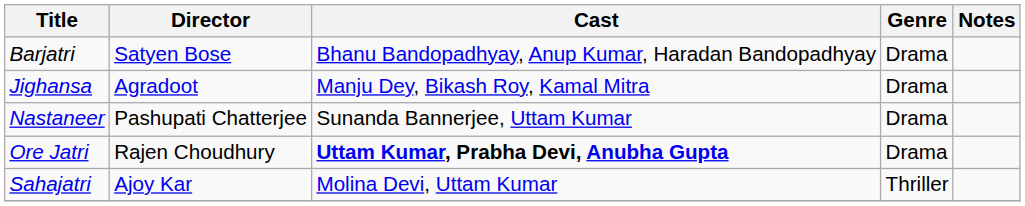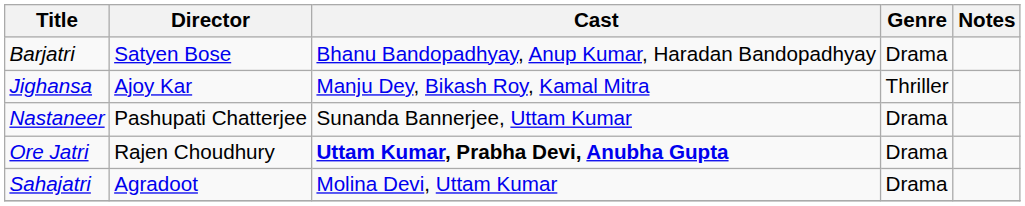Jighansa | Director: Agradoot -> Ajoy Kar
Jighansa | Genre: Drama -> Thriller
Sahajatri | Director: Ajoy Kar -> Agradoot
Sahajatri | Genre: Thriller -> Drama
